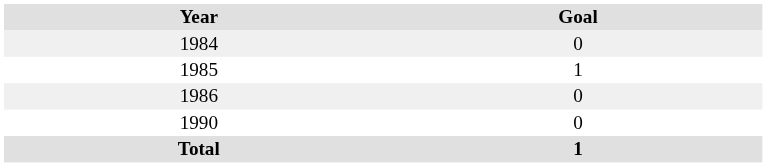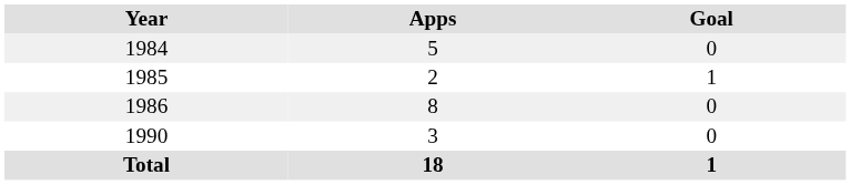+ column: Apps | 5 | 2 | 8 | 3 | 18
